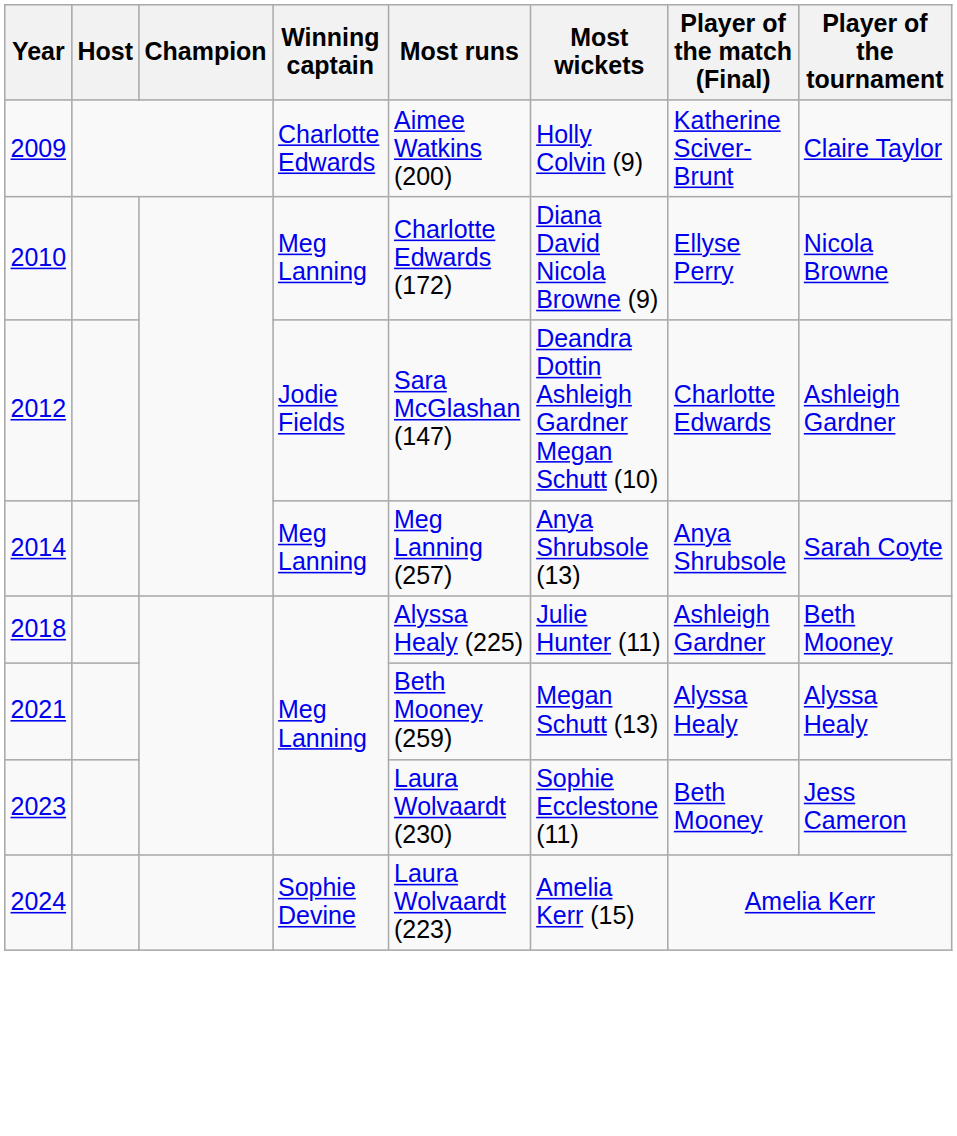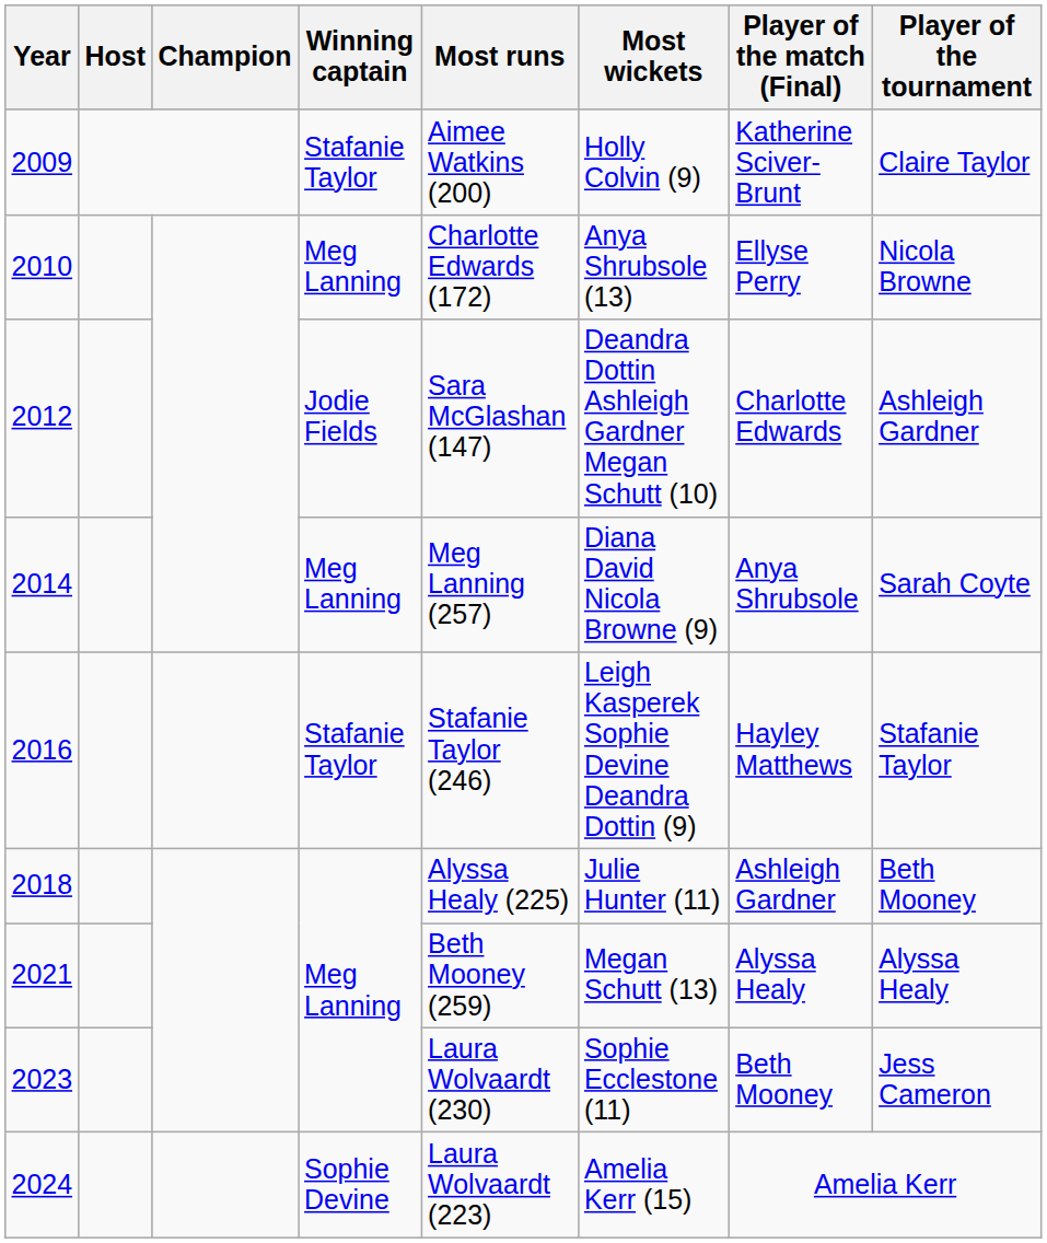2009 | Winning captain: Charlotte Edwards -> Stafanie Taylor
2010 | Most wickets: Diana David Nicola Browne (9) -> Anya Shrubsole (13)
2014 | Most wickets: Anya Shrubsole (13) -> Diana David Nicola Browne (9)
+ row: 2016 | Stafanie Taylor | Stafanie Taylor (246) | Leigh Kasperek Sophie Devine Deandra Dottin (9) | Hayley Matthews | Stafanie Taylor
